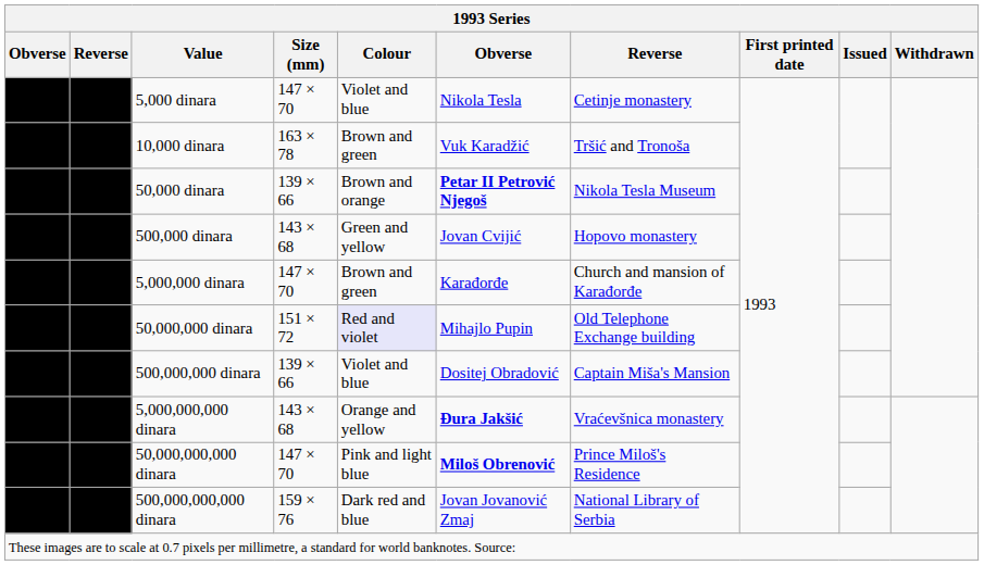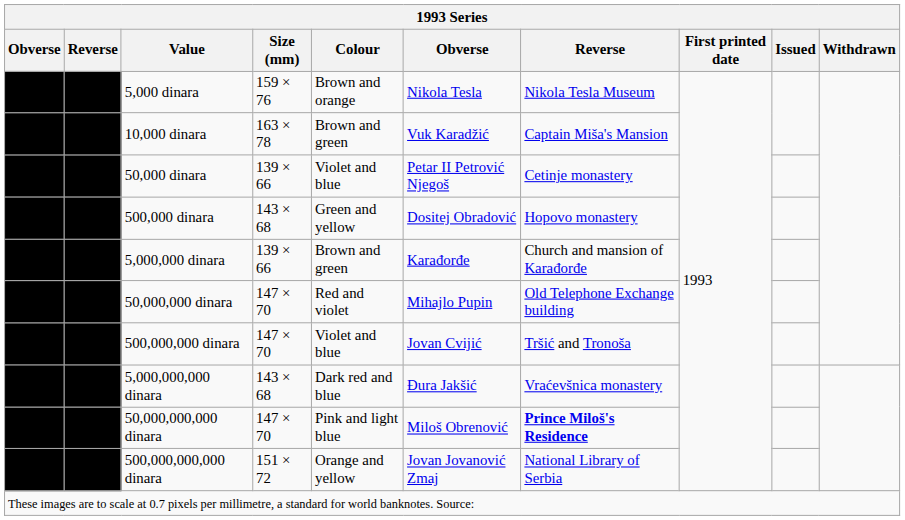5,000 dinara | Size (mm): 147 × 70 -> 159 × 76
5,000 dinara | Colour: Violet and blue -> Brown and orange
5,000 dinara | column 7: Cetinje monastery -> Nikola Tesla Museum
10,000 dinara | column 7: Tršić and Tronoša -> Captain Miša's Mansion
50,000 dinara | Colour: Brown and orange -> Violet and blue
50,000 dinara | column 6: bold -> normal
50,000 dinara | column 7: Nikola Tesla Museum -> Cetinje monastery
500,000 dinara | column 6: Jovan Cvijić -> Dositej Obradović
5,000,000 dinara | Size (mm): 147 × 70 -> 139 × 66
50,000,000 dinara | Size (mm): 151 × 72 -> 147 × 70
50,000,000 dinara | Colour: lavender background -> no background
500,000,000 dinara | Size (mm): 139 × 66 -> 147 × 70
500,000,000 dinara | column 6: Dositej Obradović -> Jovan Cvijić
500,000,000 dinara | column 7: Captain Miša's Mansion -> Tršić and Tronoša
5,000,000,000 dinara | Colour: Orange and yellow -> Dark red and blue
5,000,000,000 dinara | column 6: bold -> normal
50,000,000,000 dinara | column 6: bold -> normal
50,000,000,000 dinara | column 7: normal -> bold
500,000,000,000 dinara | Size (mm): 159 × 76 -> 151 × 72
500,000,000,000 dinara | Colour: Dark red and blue -> Orange and yellow
